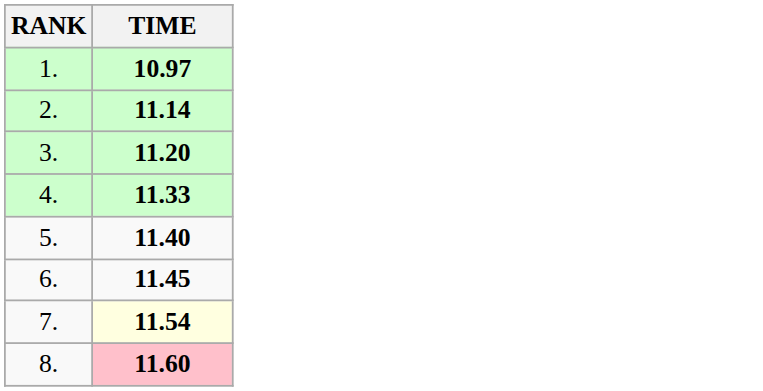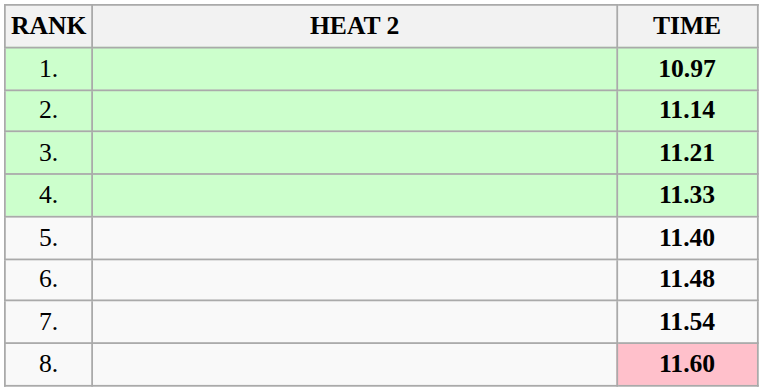+ column: HEAT 2
3. | TIME: 11.20 -> 11.21
6. | TIME: 11.45 -> 11.48
7. | TIME: lightyellow background -> no background
